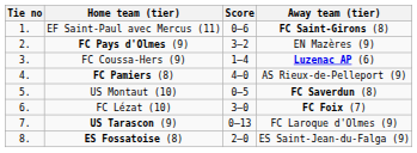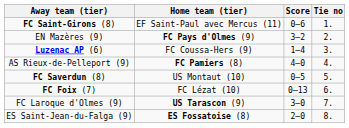columns swapped: Tie no <-> Away team (tier)
FC Lézat (10) | Score: 3–0 -> 0–13
US Tarascon (9) | Score: 0–13 -> 3–0
